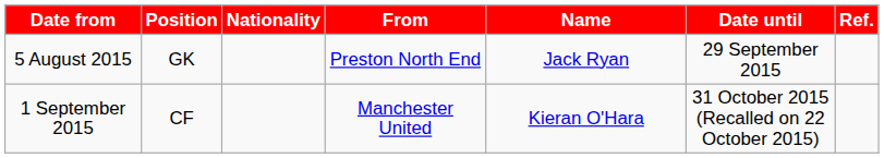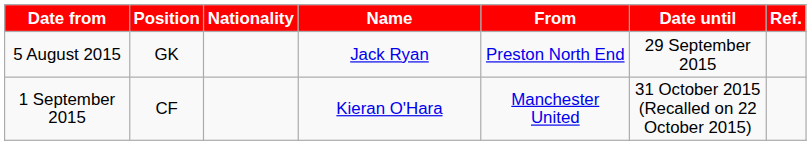columns swapped: Name <-> From
